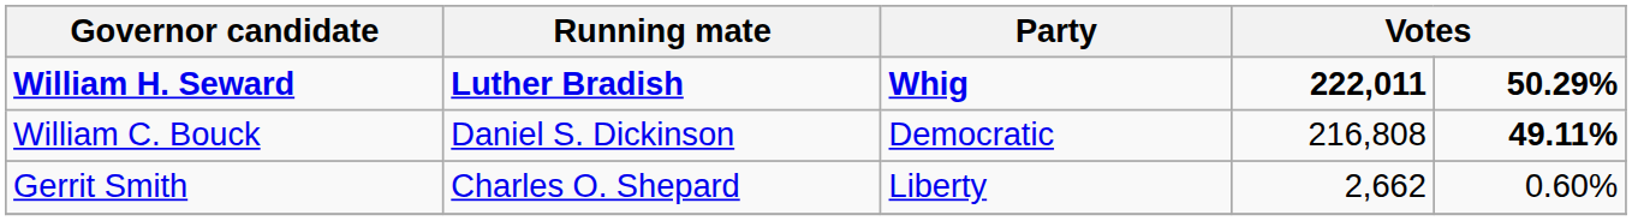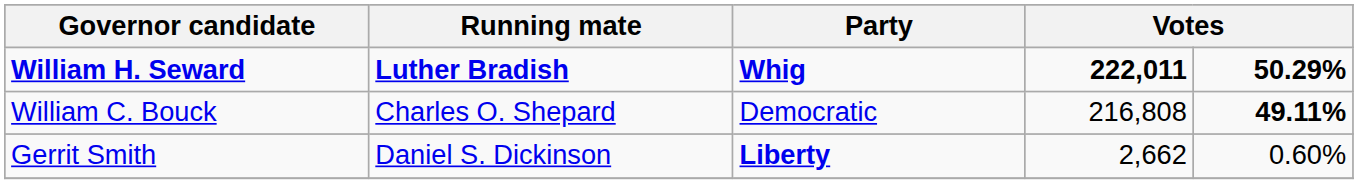William C. Bouck | Running mate: Daniel S. Dickinson -> Charles O. Shepard
Gerrit Smith | Running mate: Charles O. Shepard -> Daniel S. Dickinson
Gerrit Smith | Party: normal -> bold
